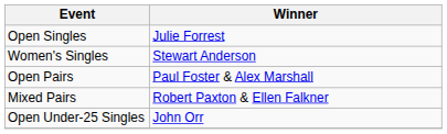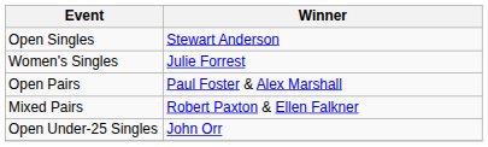Open Singles | Winner: Julie Forrest -> Stewart Anderson
Women's Singles | Winner: Stewart Anderson -> Julie Forrest
